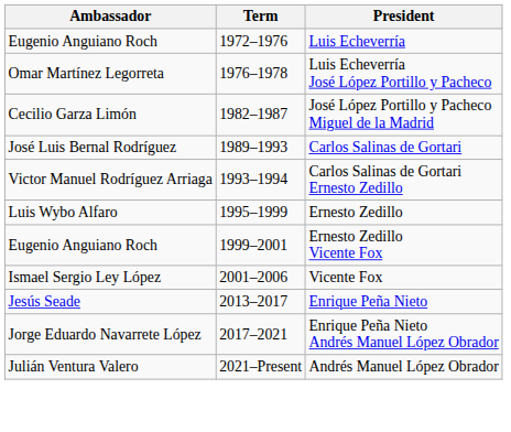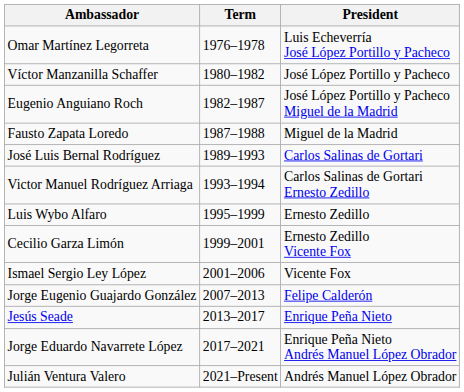- row: Eugenio Anguiano Roch | 1972–1976 | Luis Echeverría
+ row: Víctor Manzanilla Schaffer | 1980–1982 | José López Portillo y Pacheco
José López Portillo y Pacheco Miguel de la Madrid | Ambassador: Cecilio Garza Limón -> Eugenio Anguiano Roch
+ row: Fausto Zapata Loredo | 1987–1988 | Miguel de la Madrid
Ernesto Zedillo Vicente Fox | Ambassador: Eugenio Anguiano Roch -> Cecilio Garza Limón
+ row: Jorge Eugenio Guajardo González | 2007–2013 | Felipe Calderón
